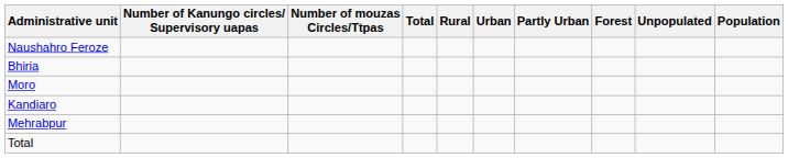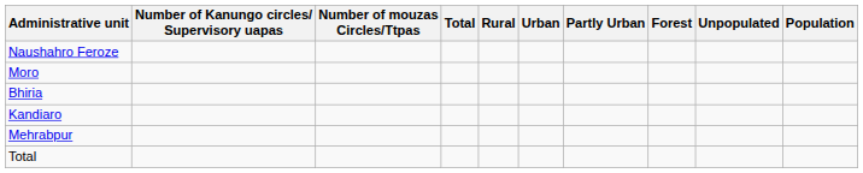rows swapped: Bhiria <-> Moro
